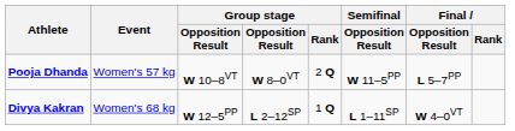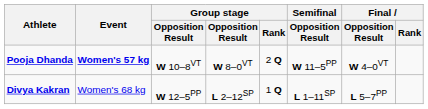Pooja Dhanda | Event: normal -> bold
Pooja Dhanda | Final / Opposition Result: L 5–7PP -> W 4–0VT
Divya Kakran | Final / Opposition Result: W 4–0VT -> L 5–7PP
